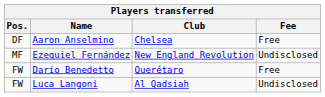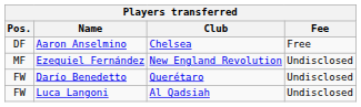Darío Benedetto | Fee: Free -> Undisclosed
